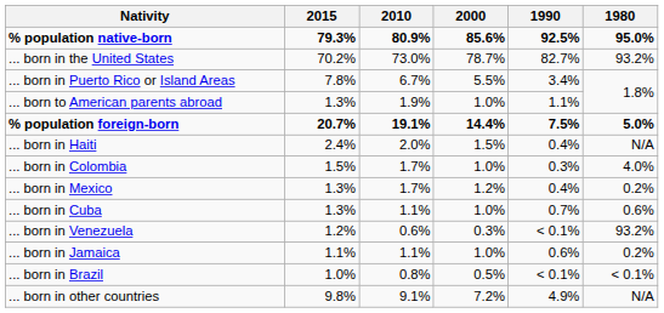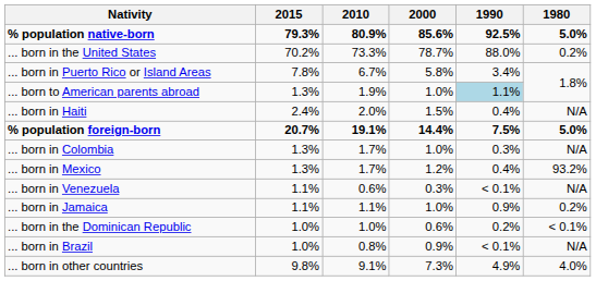% population native-born | 1980: 95.0% -> 5.0%
... born in the United States | 2010: 73.0% -> 73.3%
... born in the United States | 1990: 82.7% -> 88.0%
... born in the United States | 1980: 93.2% -> 0.2%
... born in Puerto Rico or Island Areas | 2000: 5.5% -> 5.8%
... born to American parents abroad | 1990: no background -> lightblue background
rows swapped: % population foreign-born <-> ... born in Haiti
... born in Colombia | 2015: 1.5% -> 1.3%
... born in Colombia | 1980: 4.0% -> N/A
... born in Mexico | 1980: 0.2% -> 93.2%
- row: ... born in Cuba | 1.3% | 1.1% | 1.0% | 0.7% | 0.6%
... born in Venezuela | 2015: 1.2% -> 1.1%
... born in Venezuela | 1980: 93.2% -> N/A
... born in Jamaica | 1990: 0.6% -> 0.9%
+ row: ... born in the Dominican Republic | 1.0% | 1.0% | 0.6% | 0.2% | < 0.1%
... born in Brazil | 2000: 0.5% -> 0.9%
... born in Brazil | 1980: < 0.1% -> N/A
... born in other countries | 2000: 7.2% -> 7.3%
... born in other countries | 1980: N/A -> 4.0%
